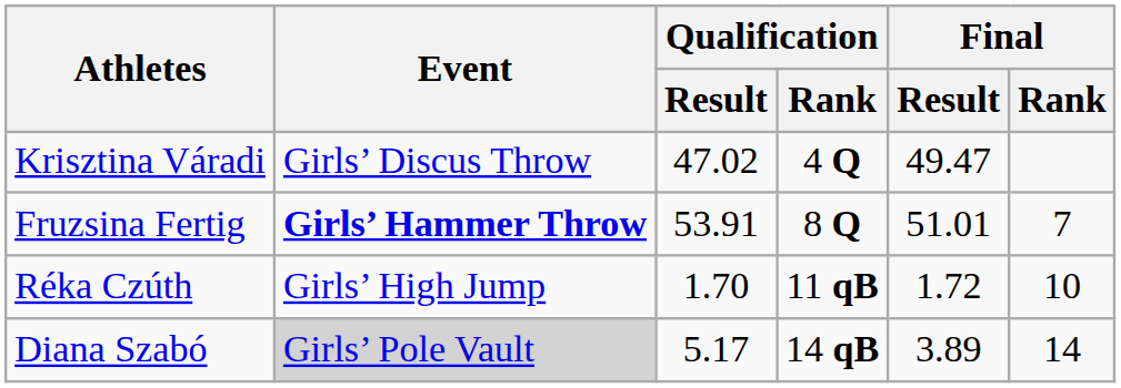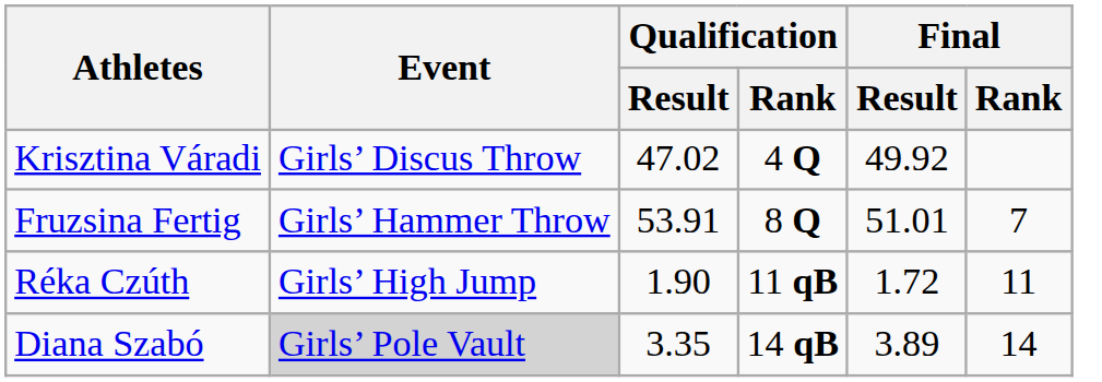Krisztina Váradi | Final / Result: 49.47 -> 49.92
Fruzsina Fertig | Event: bold -> normal
Réka Czúth | Qualification / Result: 1.70 -> 1.90
Réka Czúth | Final / Rank: 10 -> 11
Diana Szabó | Qualification / Result: 5.17 -> 3.35
